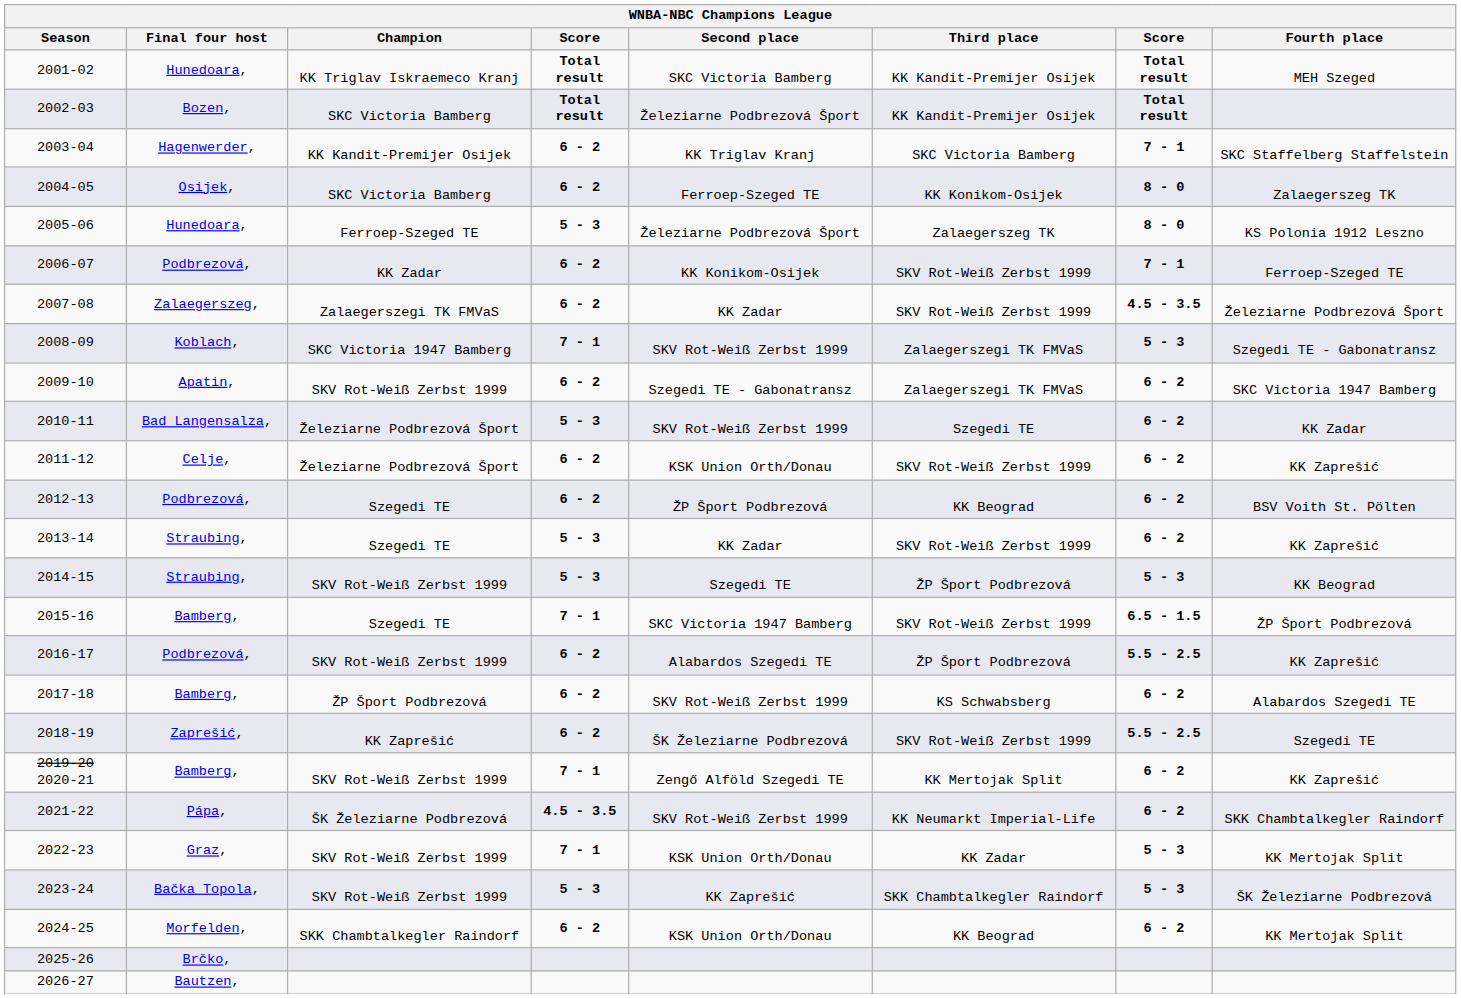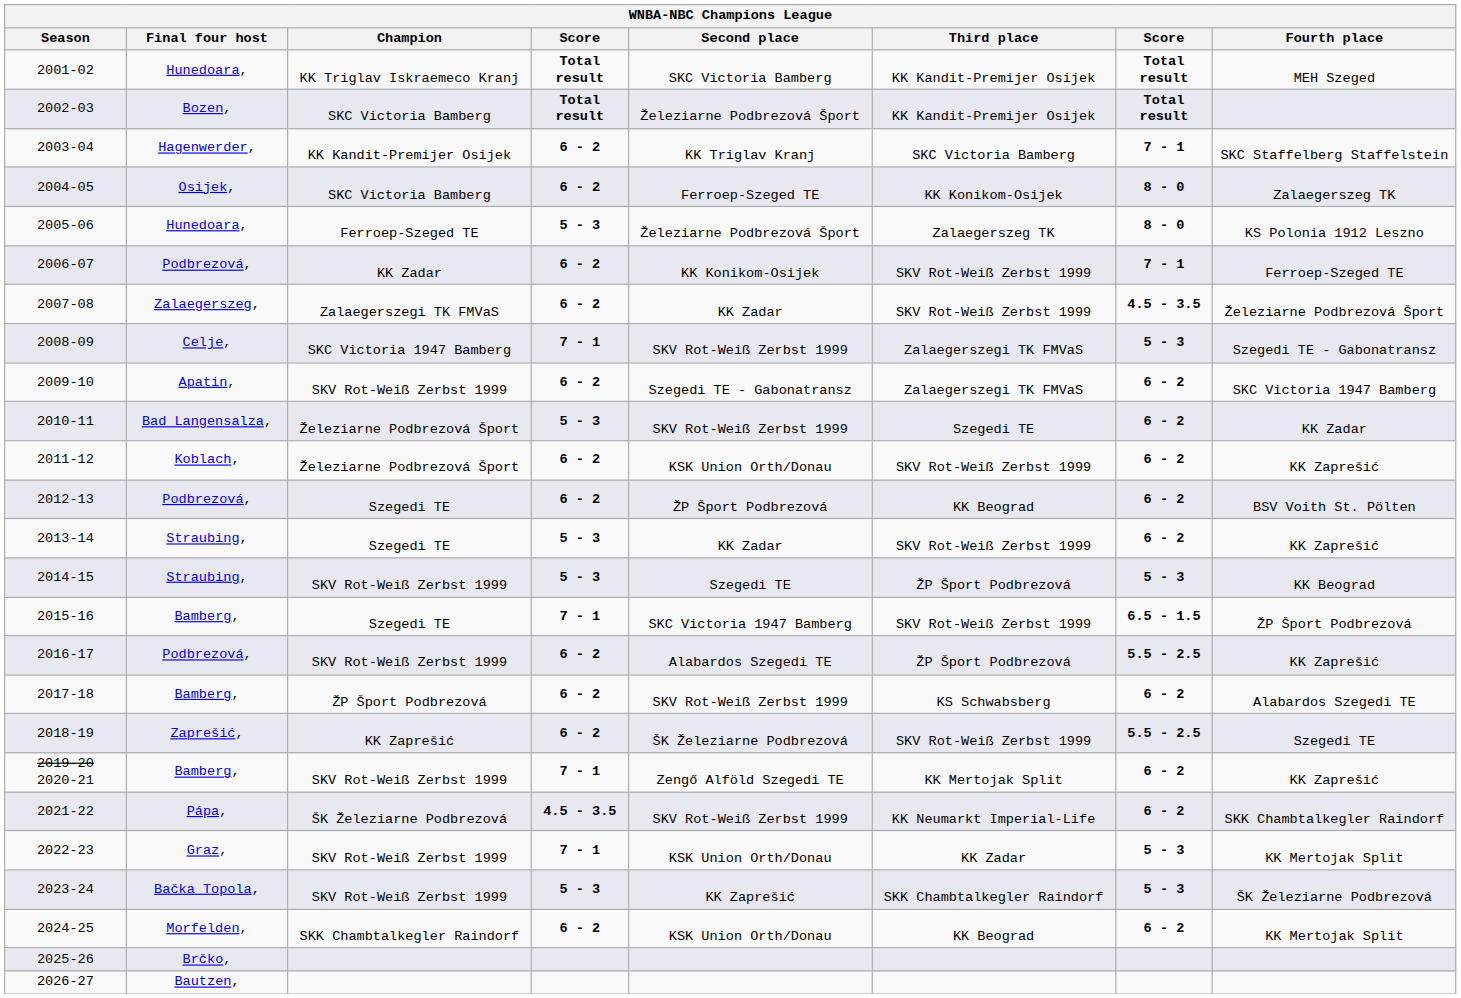2008-09 | Final four host: Koblach, -> Celje,
2011-12 | Final four host: Celje, -> Koblach,
